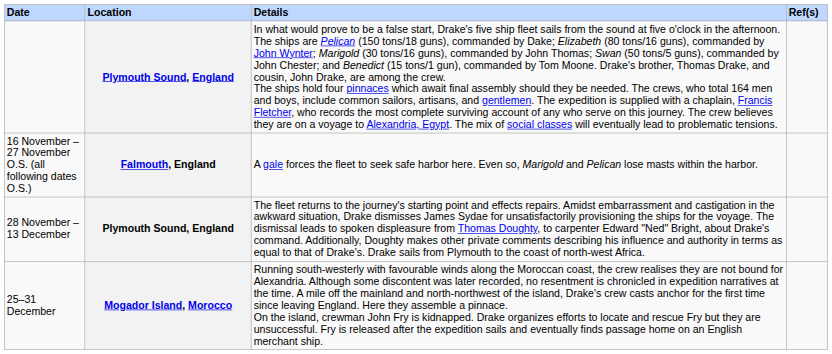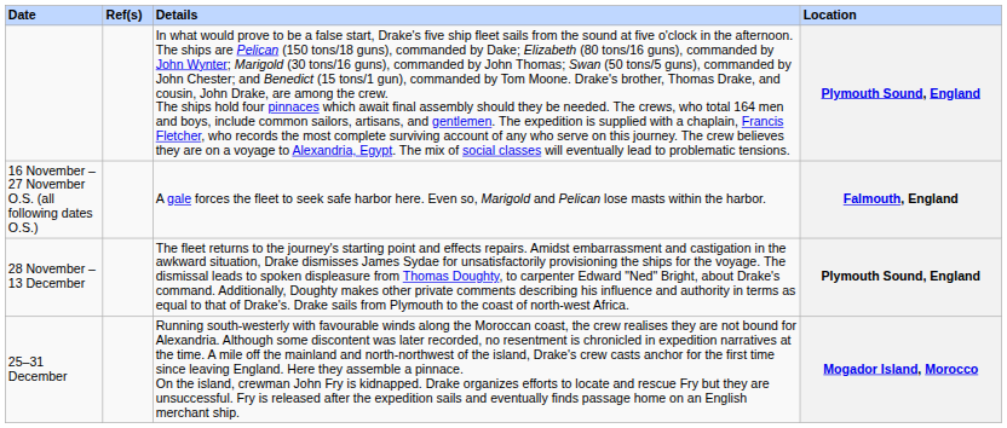columns swapped: Location <-> Ref(s)
